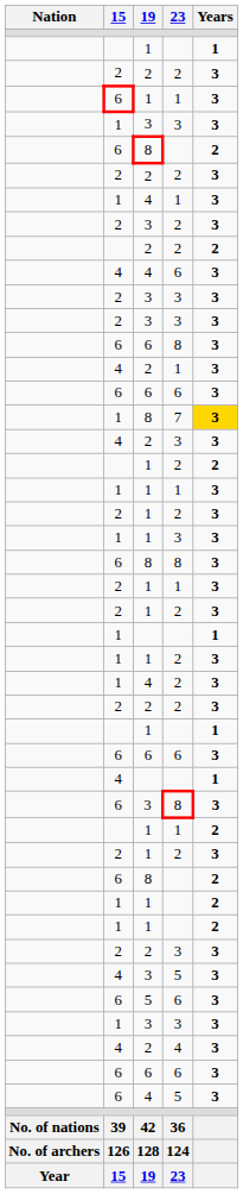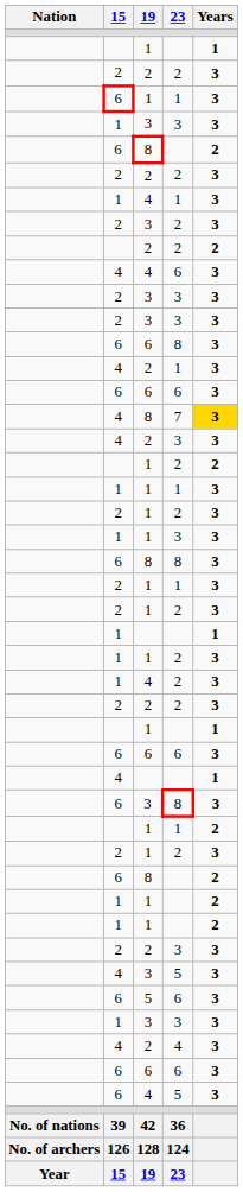7 | 15: 1 -> 4
